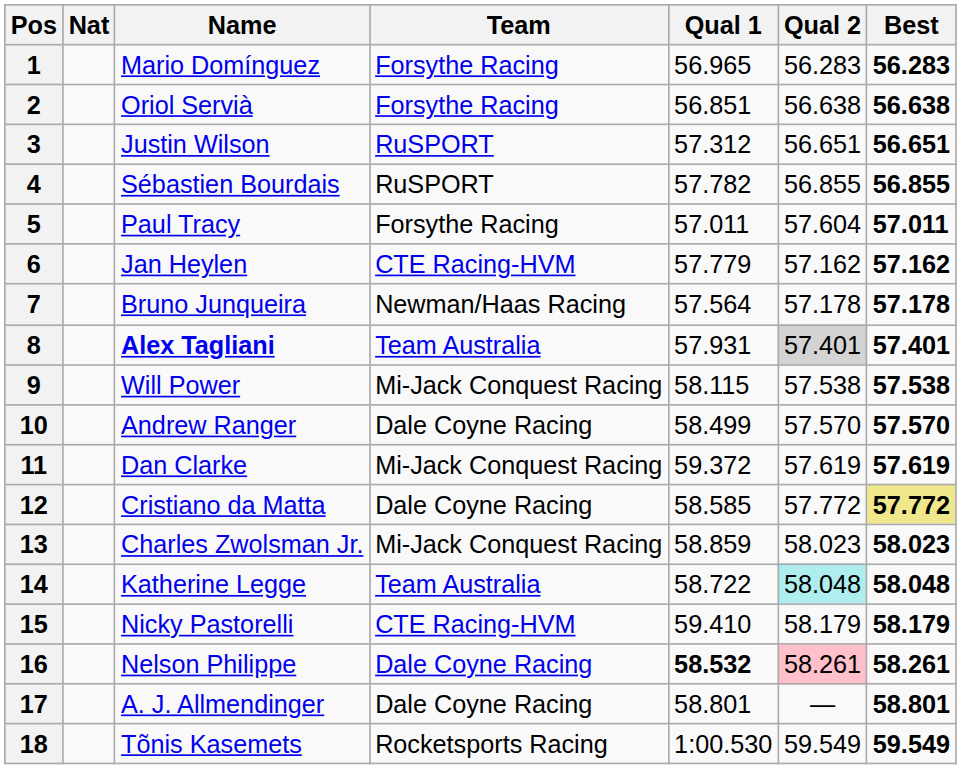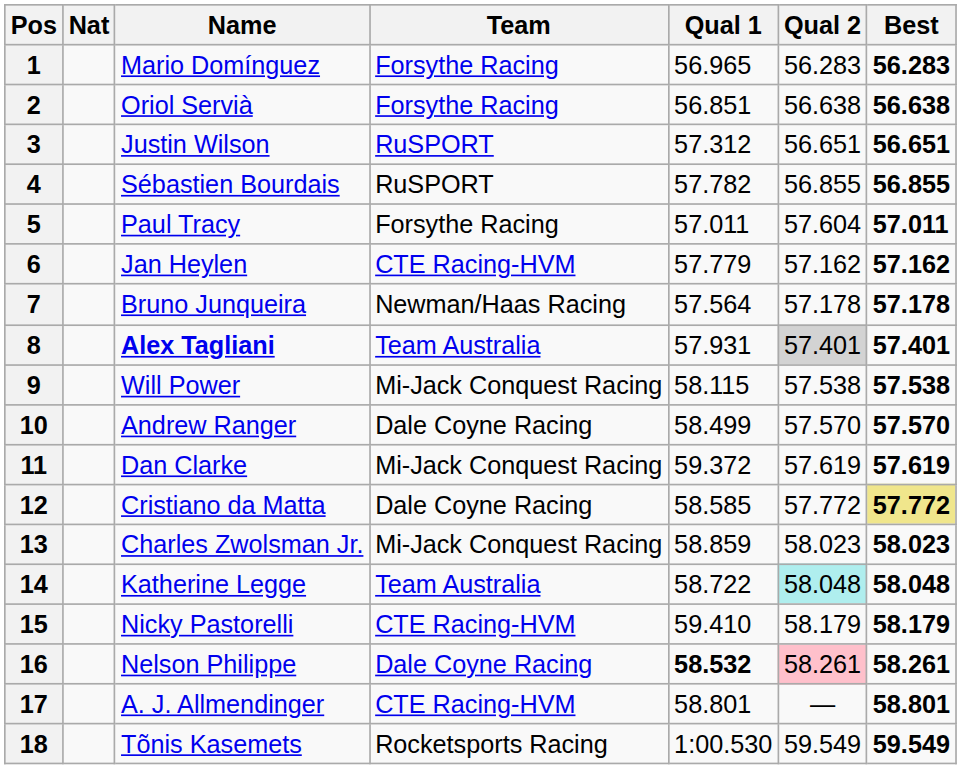17 | Team: Dale Coyne Racing -> CTE Racing-HVM
